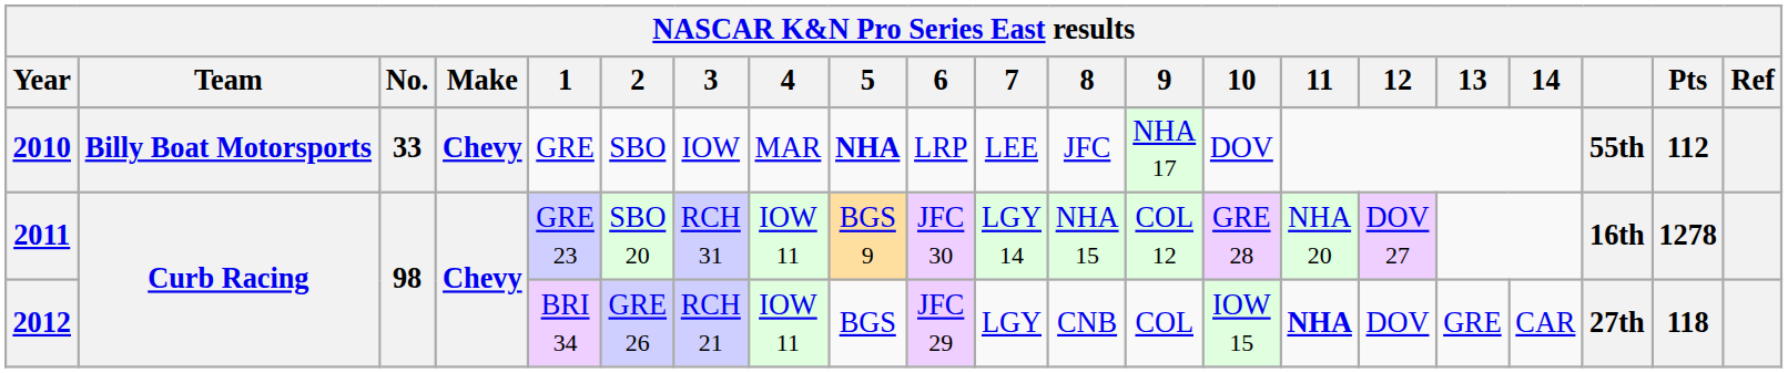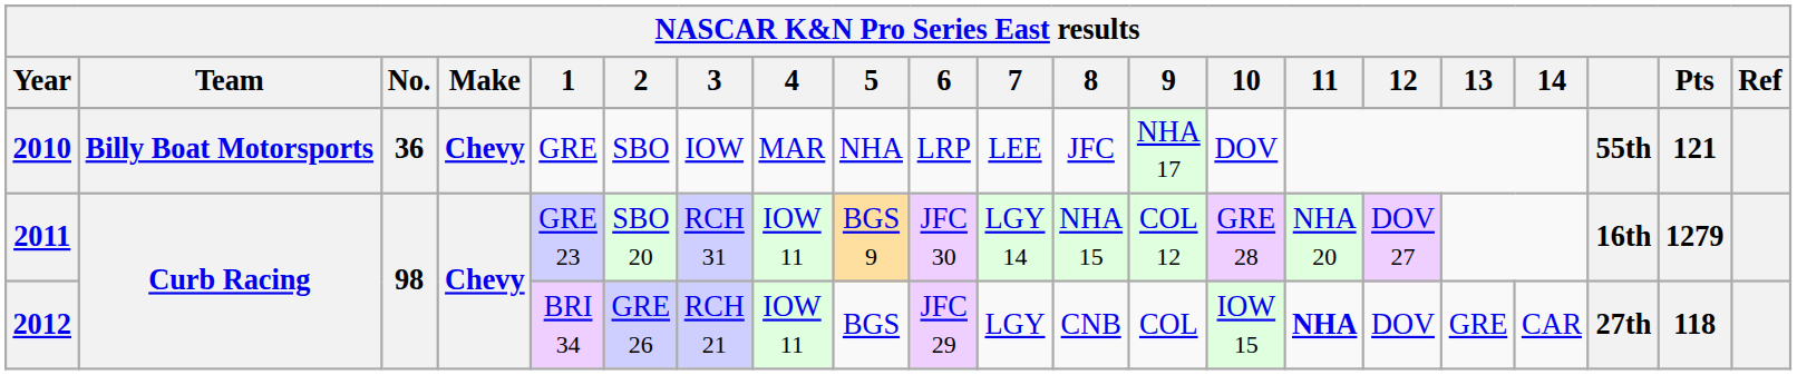2010 | No.: 33 -> 36
2010 | 5: bold -> normal
2010 | Pts: 112 -> 121
2011 | Pts: 1278 -> 1279
